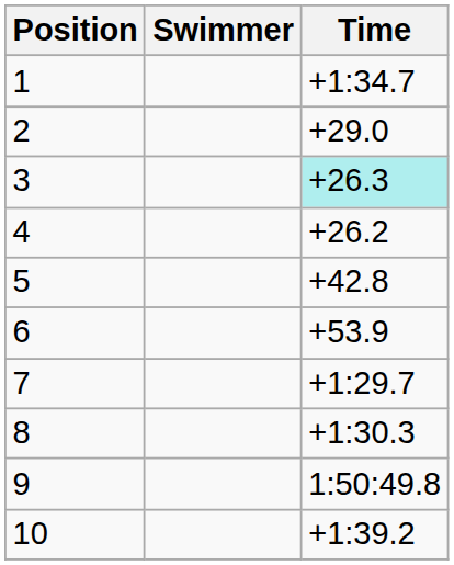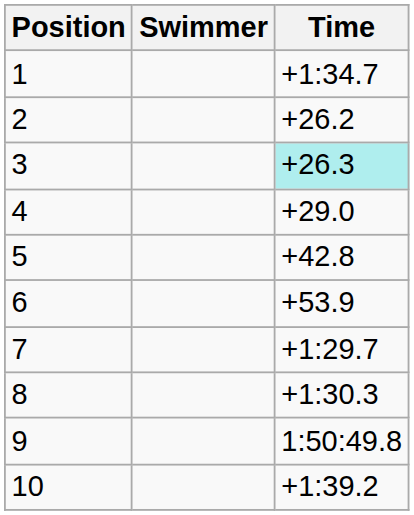2 | Time: +29.0 -> +26.2
4 | Time: +26.2 -> +29.0
